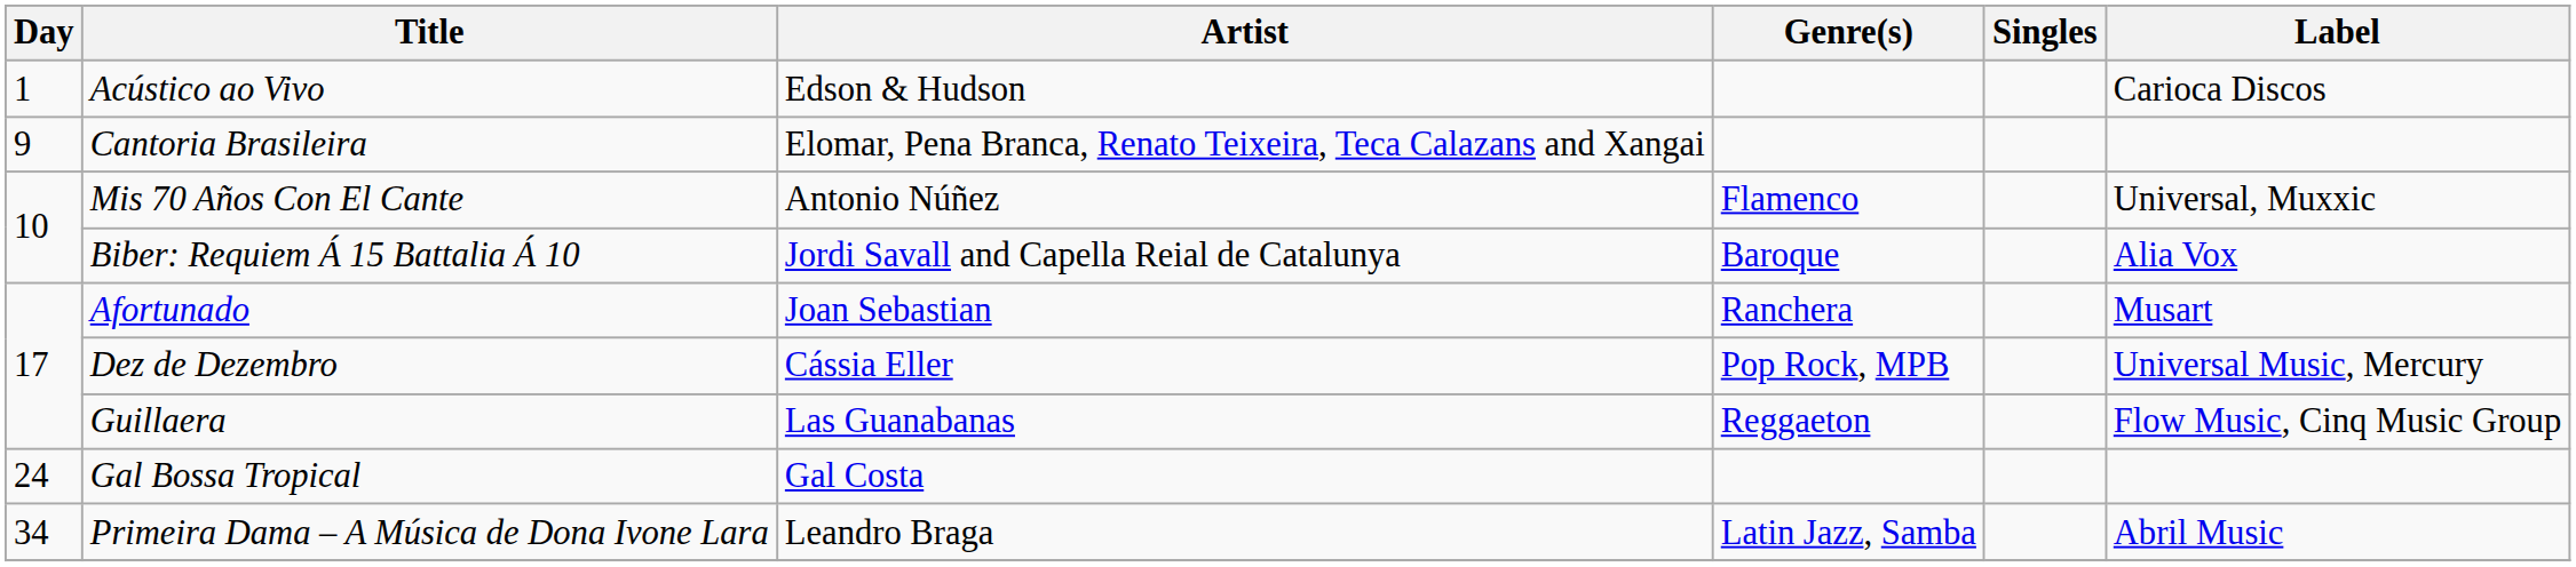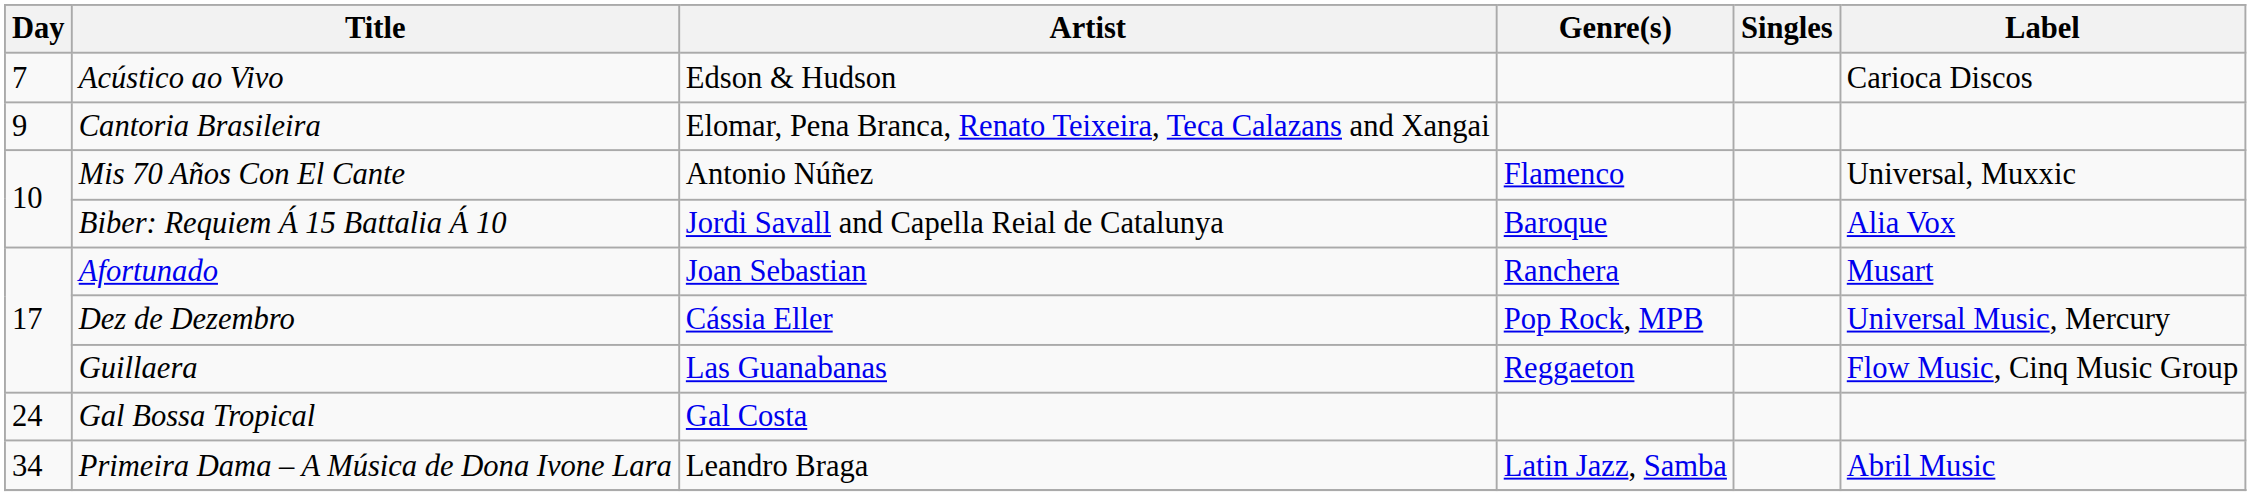Acústico ao Vivo | Day: 1 -> 7
